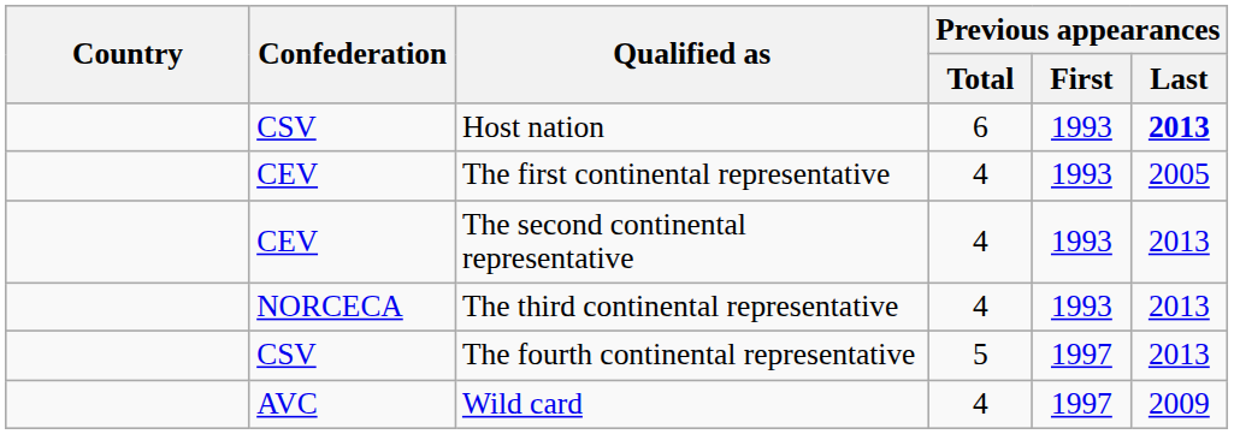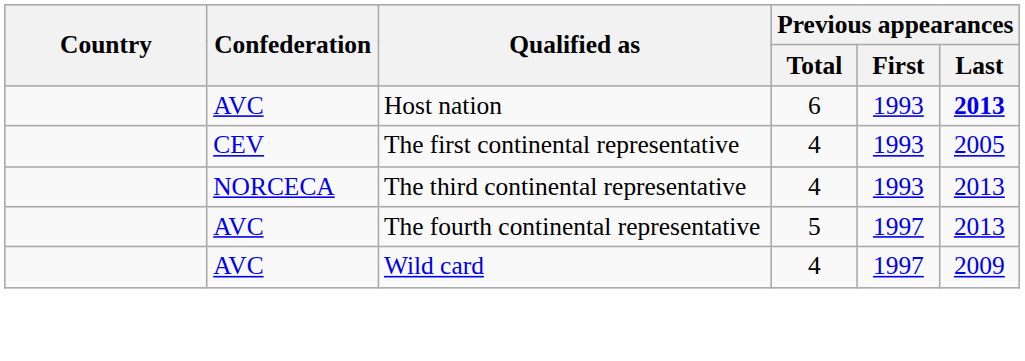Host nation | Confederation: CSV -> AVC
- row: CEV | The second continental representative | 4 | 1993 | 2013
The fourth continental representative | Confederation: CSV -> AVC
